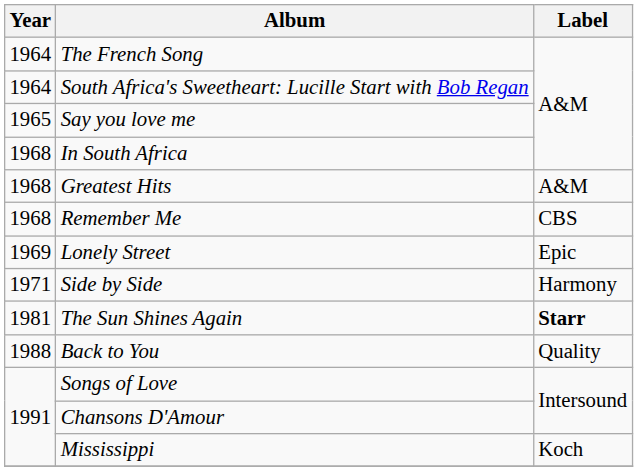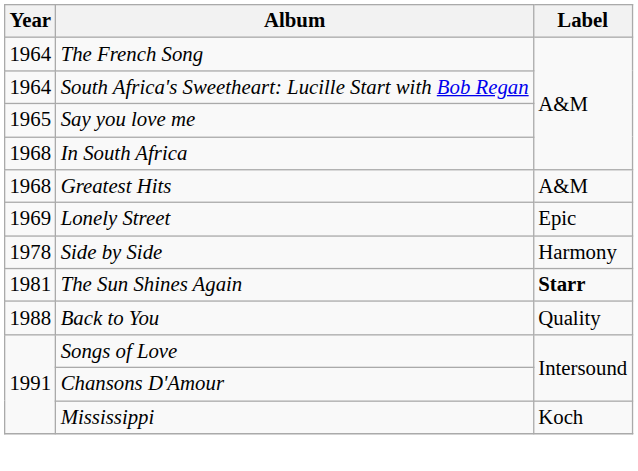- row: 1968 | Remember Me | CBS
Side by Side | Year: 1971 -> 1978
